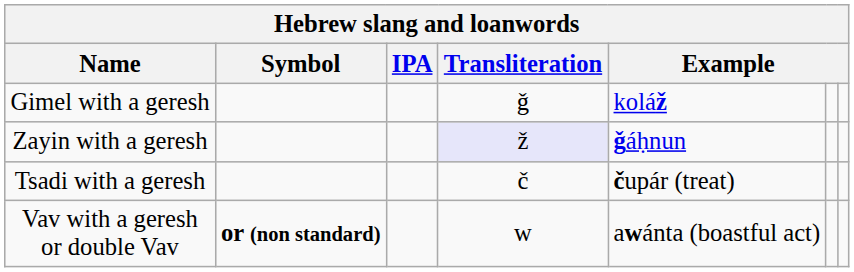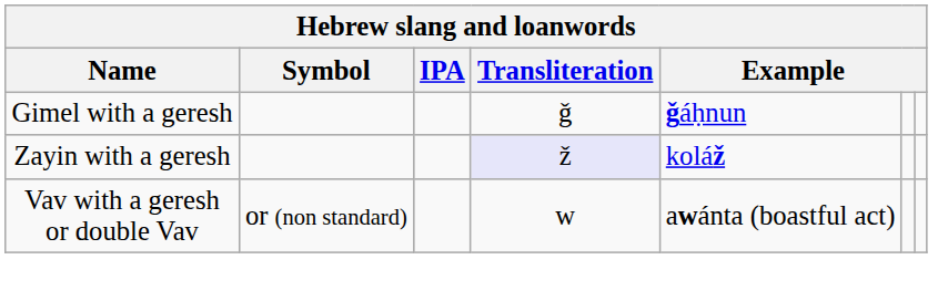Gimel with a geresh | column 5: koláž -> ǧáḥnun
Zayin with a geresh | column 5: ǧáḥnun -> koláž
- row: Tsadi with a geresh | č | čupár (treat)
Vav with a geresh or double Vav | Symbol: bold -> normal
